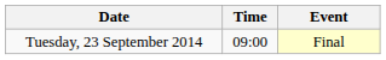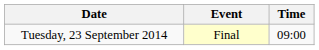columns swapped: Time <-> Event
